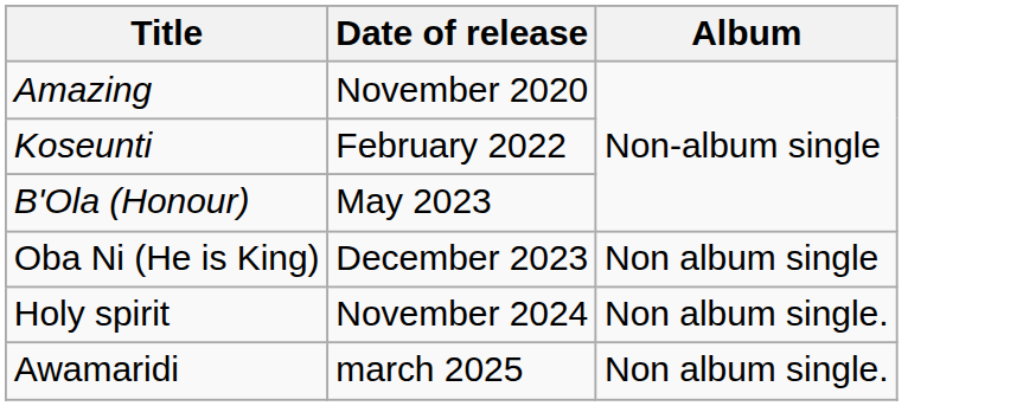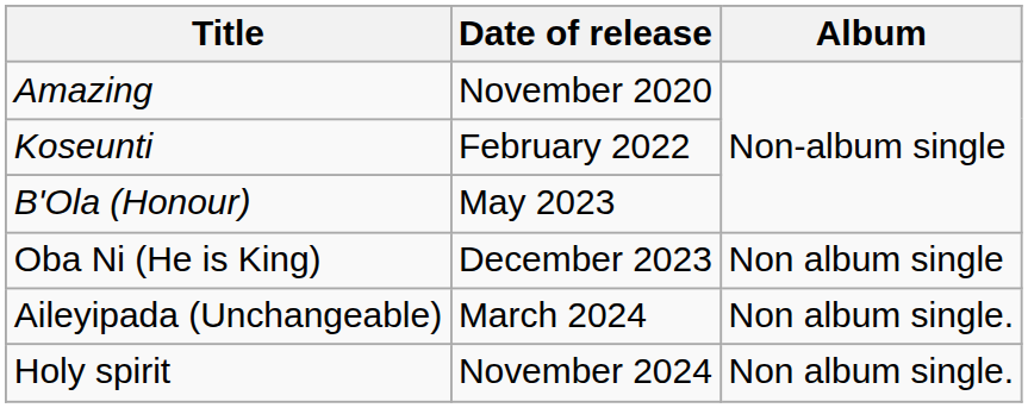+ row: Aileyipada (Unchangeable) | March 2024 | Non album single.
- row: Awamaridi | march 2025 | Non album single.
